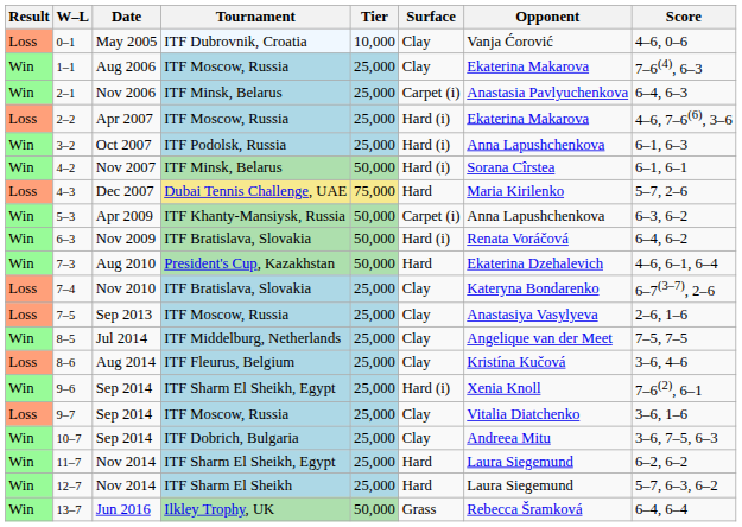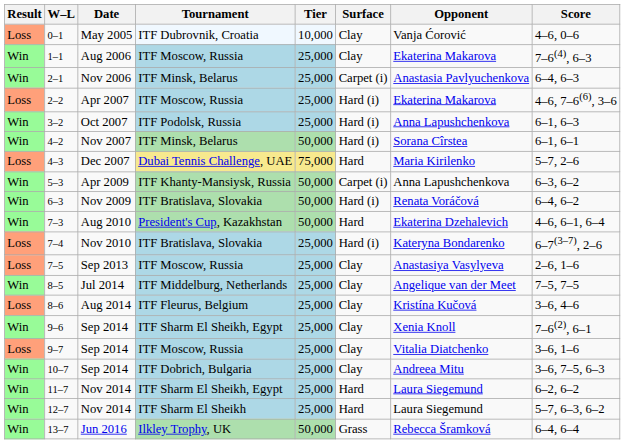7–4 | Surface: Clay -> Hard (i)
9–6 | Surface: Hard (i) -> Clay
